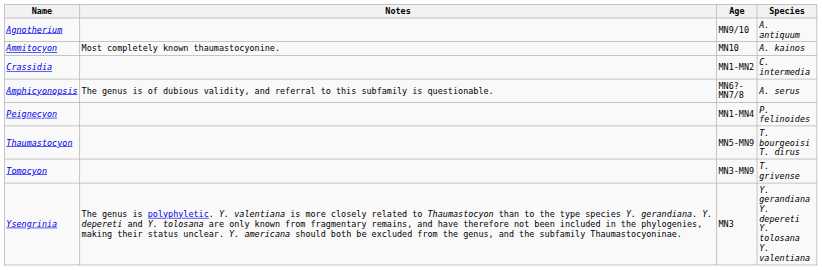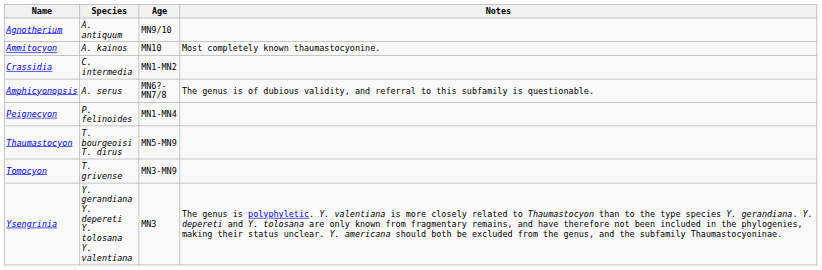columns swapped: Species <-> Notes
